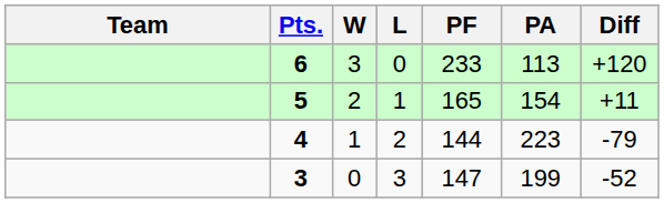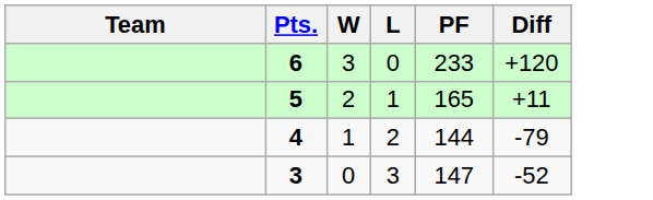- column: PA | 113 | 154 | 223 | 199
